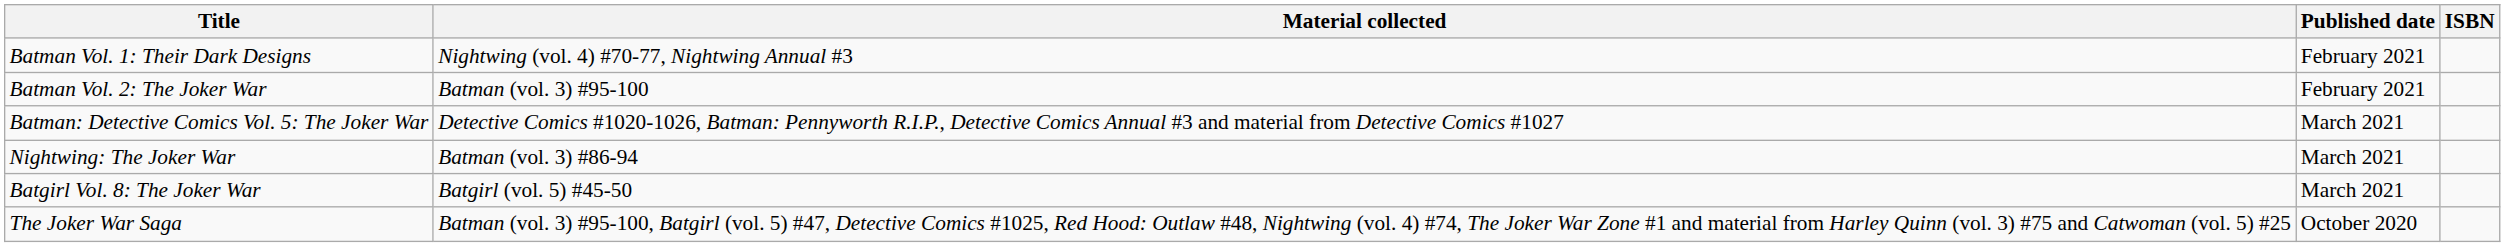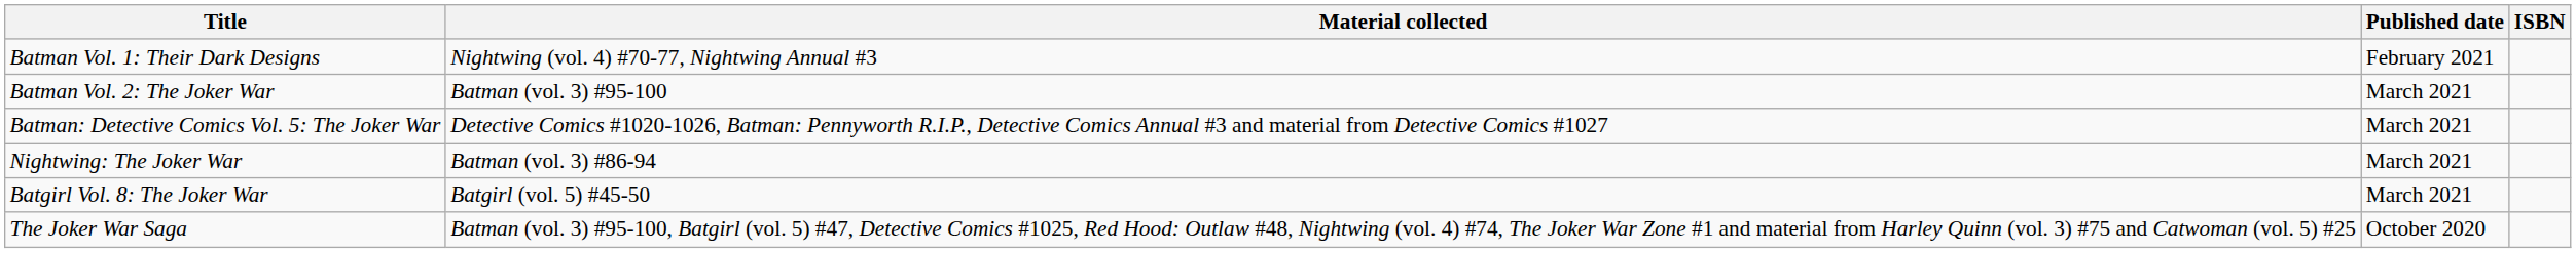Batman Vol. 2: The Joker War | Published date: February 2021 -> March 2021
